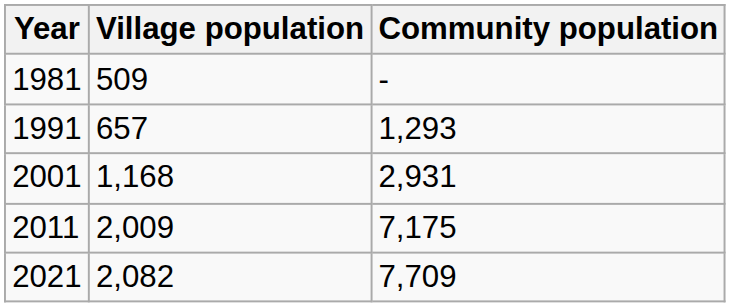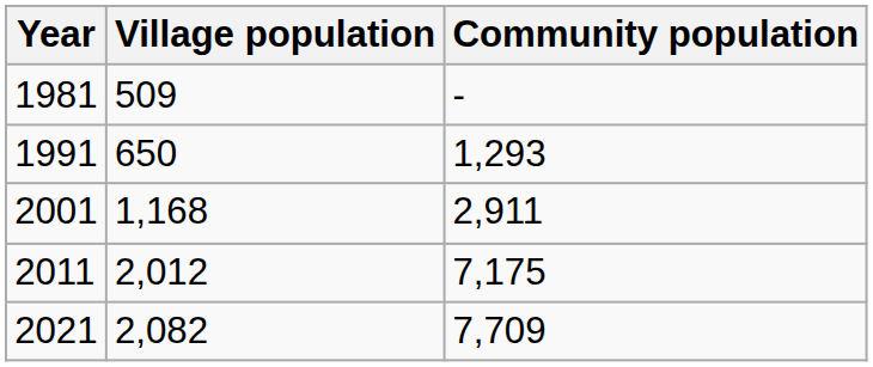1991 | Village population: 657 -> 650
2001 | Community population: 2,931 -> 2,911
2011 | Village population: 2,009 -> 2,012
